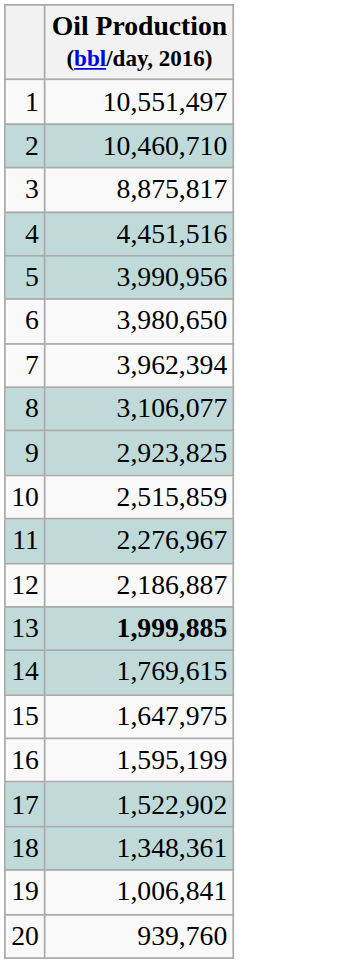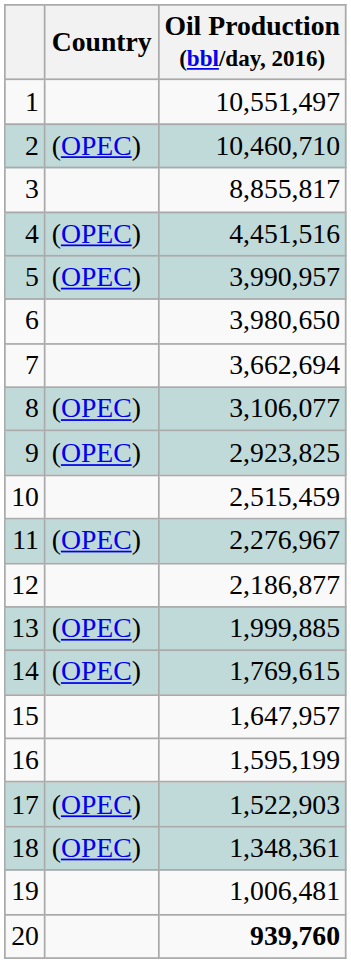+ column: Country | (OPEC) | (OPEC) | (OPEC) | (OPEC) | (OPEC) | (OPEC) | (OPEC) | (OPEC) | (OPEC) | (OPEC)
3 | Oil Production (bbl/day, 2016): 8,875,817 -> 8,855,817
5 | Oil Production (bbl/day, 2016): 3,990,956 -> 3,990,957
7 | Oil Production (bbl/day, 2016): 3,962,394 -> 3,662,694
10 | Oil Production (bbl/day, 2016): 2,515,859 -> 2,515,459
12 | Oil Production (bbl/day, 2016): 2,186,887 -> 2,186,877
13 | Oil Production (bbl/day, 2016): bold -> normal
15 | Oil Production (bbl/day, 2016): 1,647,975 -> 1,647,957
17 | Oil Production (bbl/day, 2016): 1,522,902 -> 1,522,903
19 | Oil Production (bbl/day, 2016): 1,006,841 -> 1,006,481
20 | Oil Production (bbl/day, 2016): normal -> bold
